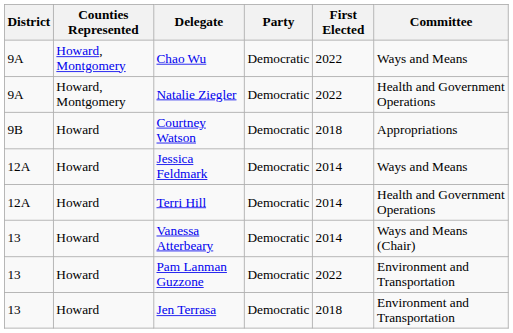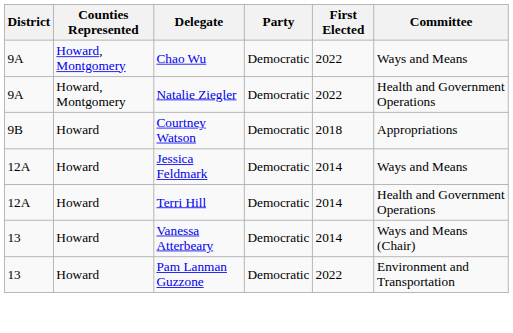- row: 13 | Howard | Jen Terrasa | Democratic | 2018 | Environment and Transportation
